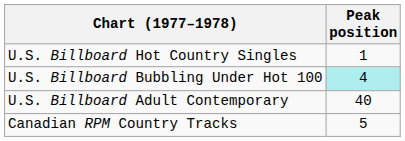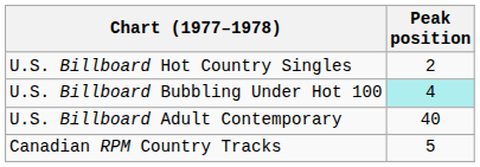U.S. Billboard Hot Country Singles | Peak position: 1 -> 2
